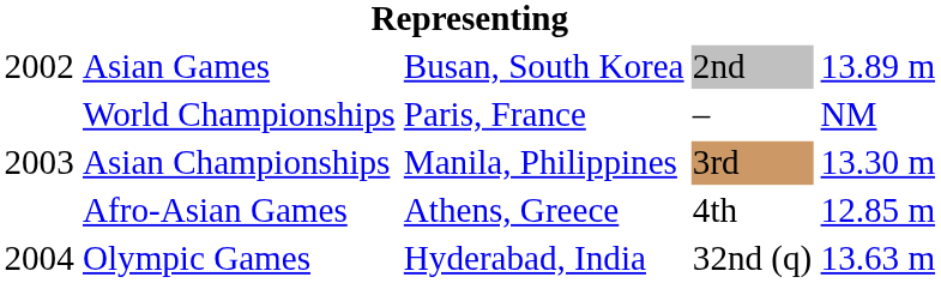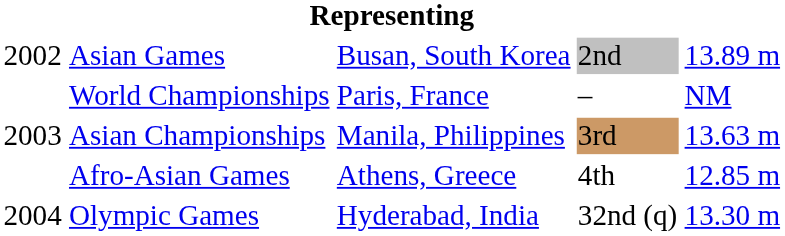Asian Championships | column 5: 13.30 m -> 13.63 m
Olympic Games | column 5: 13.63 m -> 13.30 m
